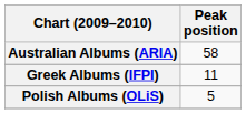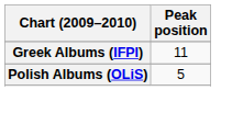- row: Australian Albums (ARIA) | 58
